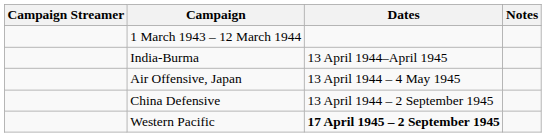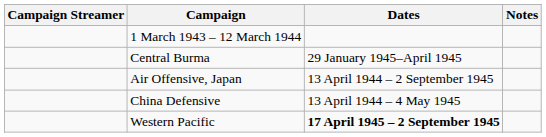- row: India-Burma | 13 April 1944–April 1945
+ row: Central Burma | 29 January 1945–April 1945
Air Offensive, Japan | Dates: 13 April 1944 – 4 May 1945 -> 13 April 1944 – 2 September 1945
China Defensive | Dates: 13 April 1944 – 2 September 1945 -> 13 April 1944 – 4 May 1945
